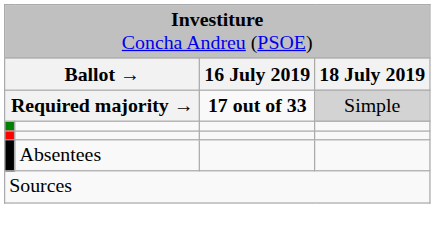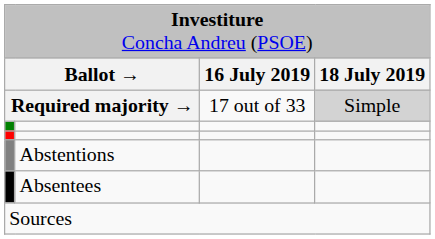Required majority → | column 3: bold -> normal
+ row: Abstentions
